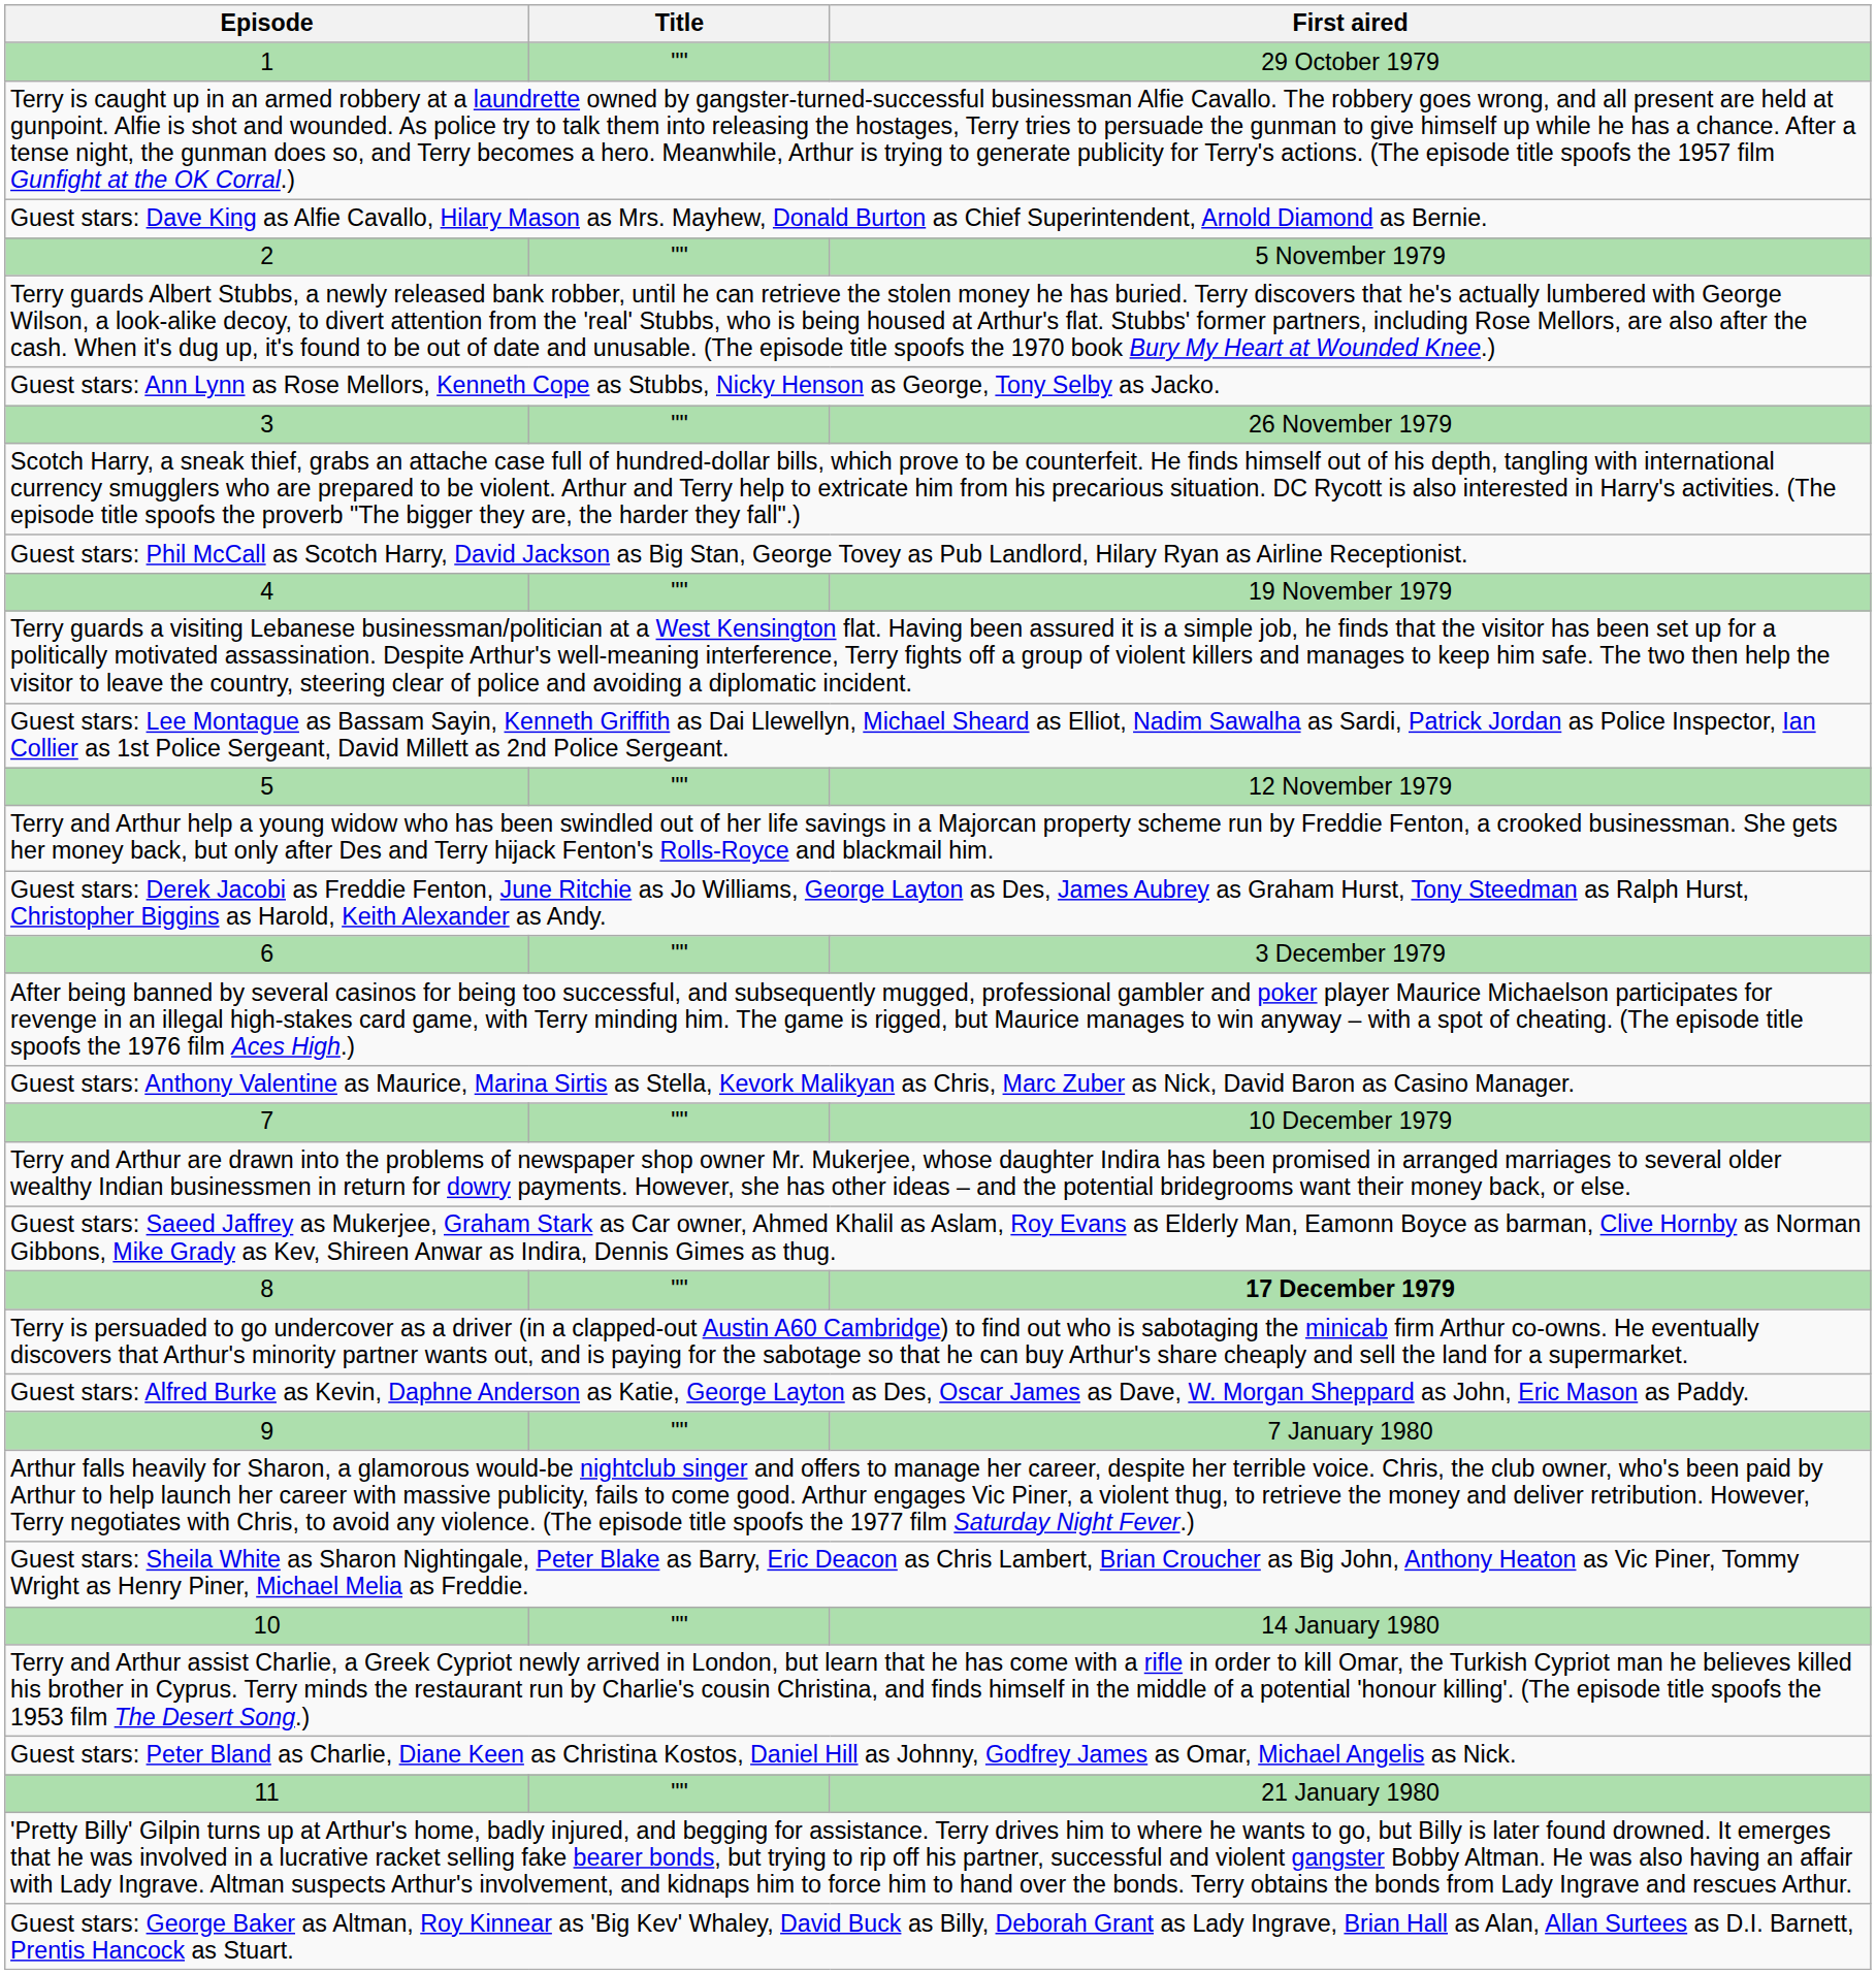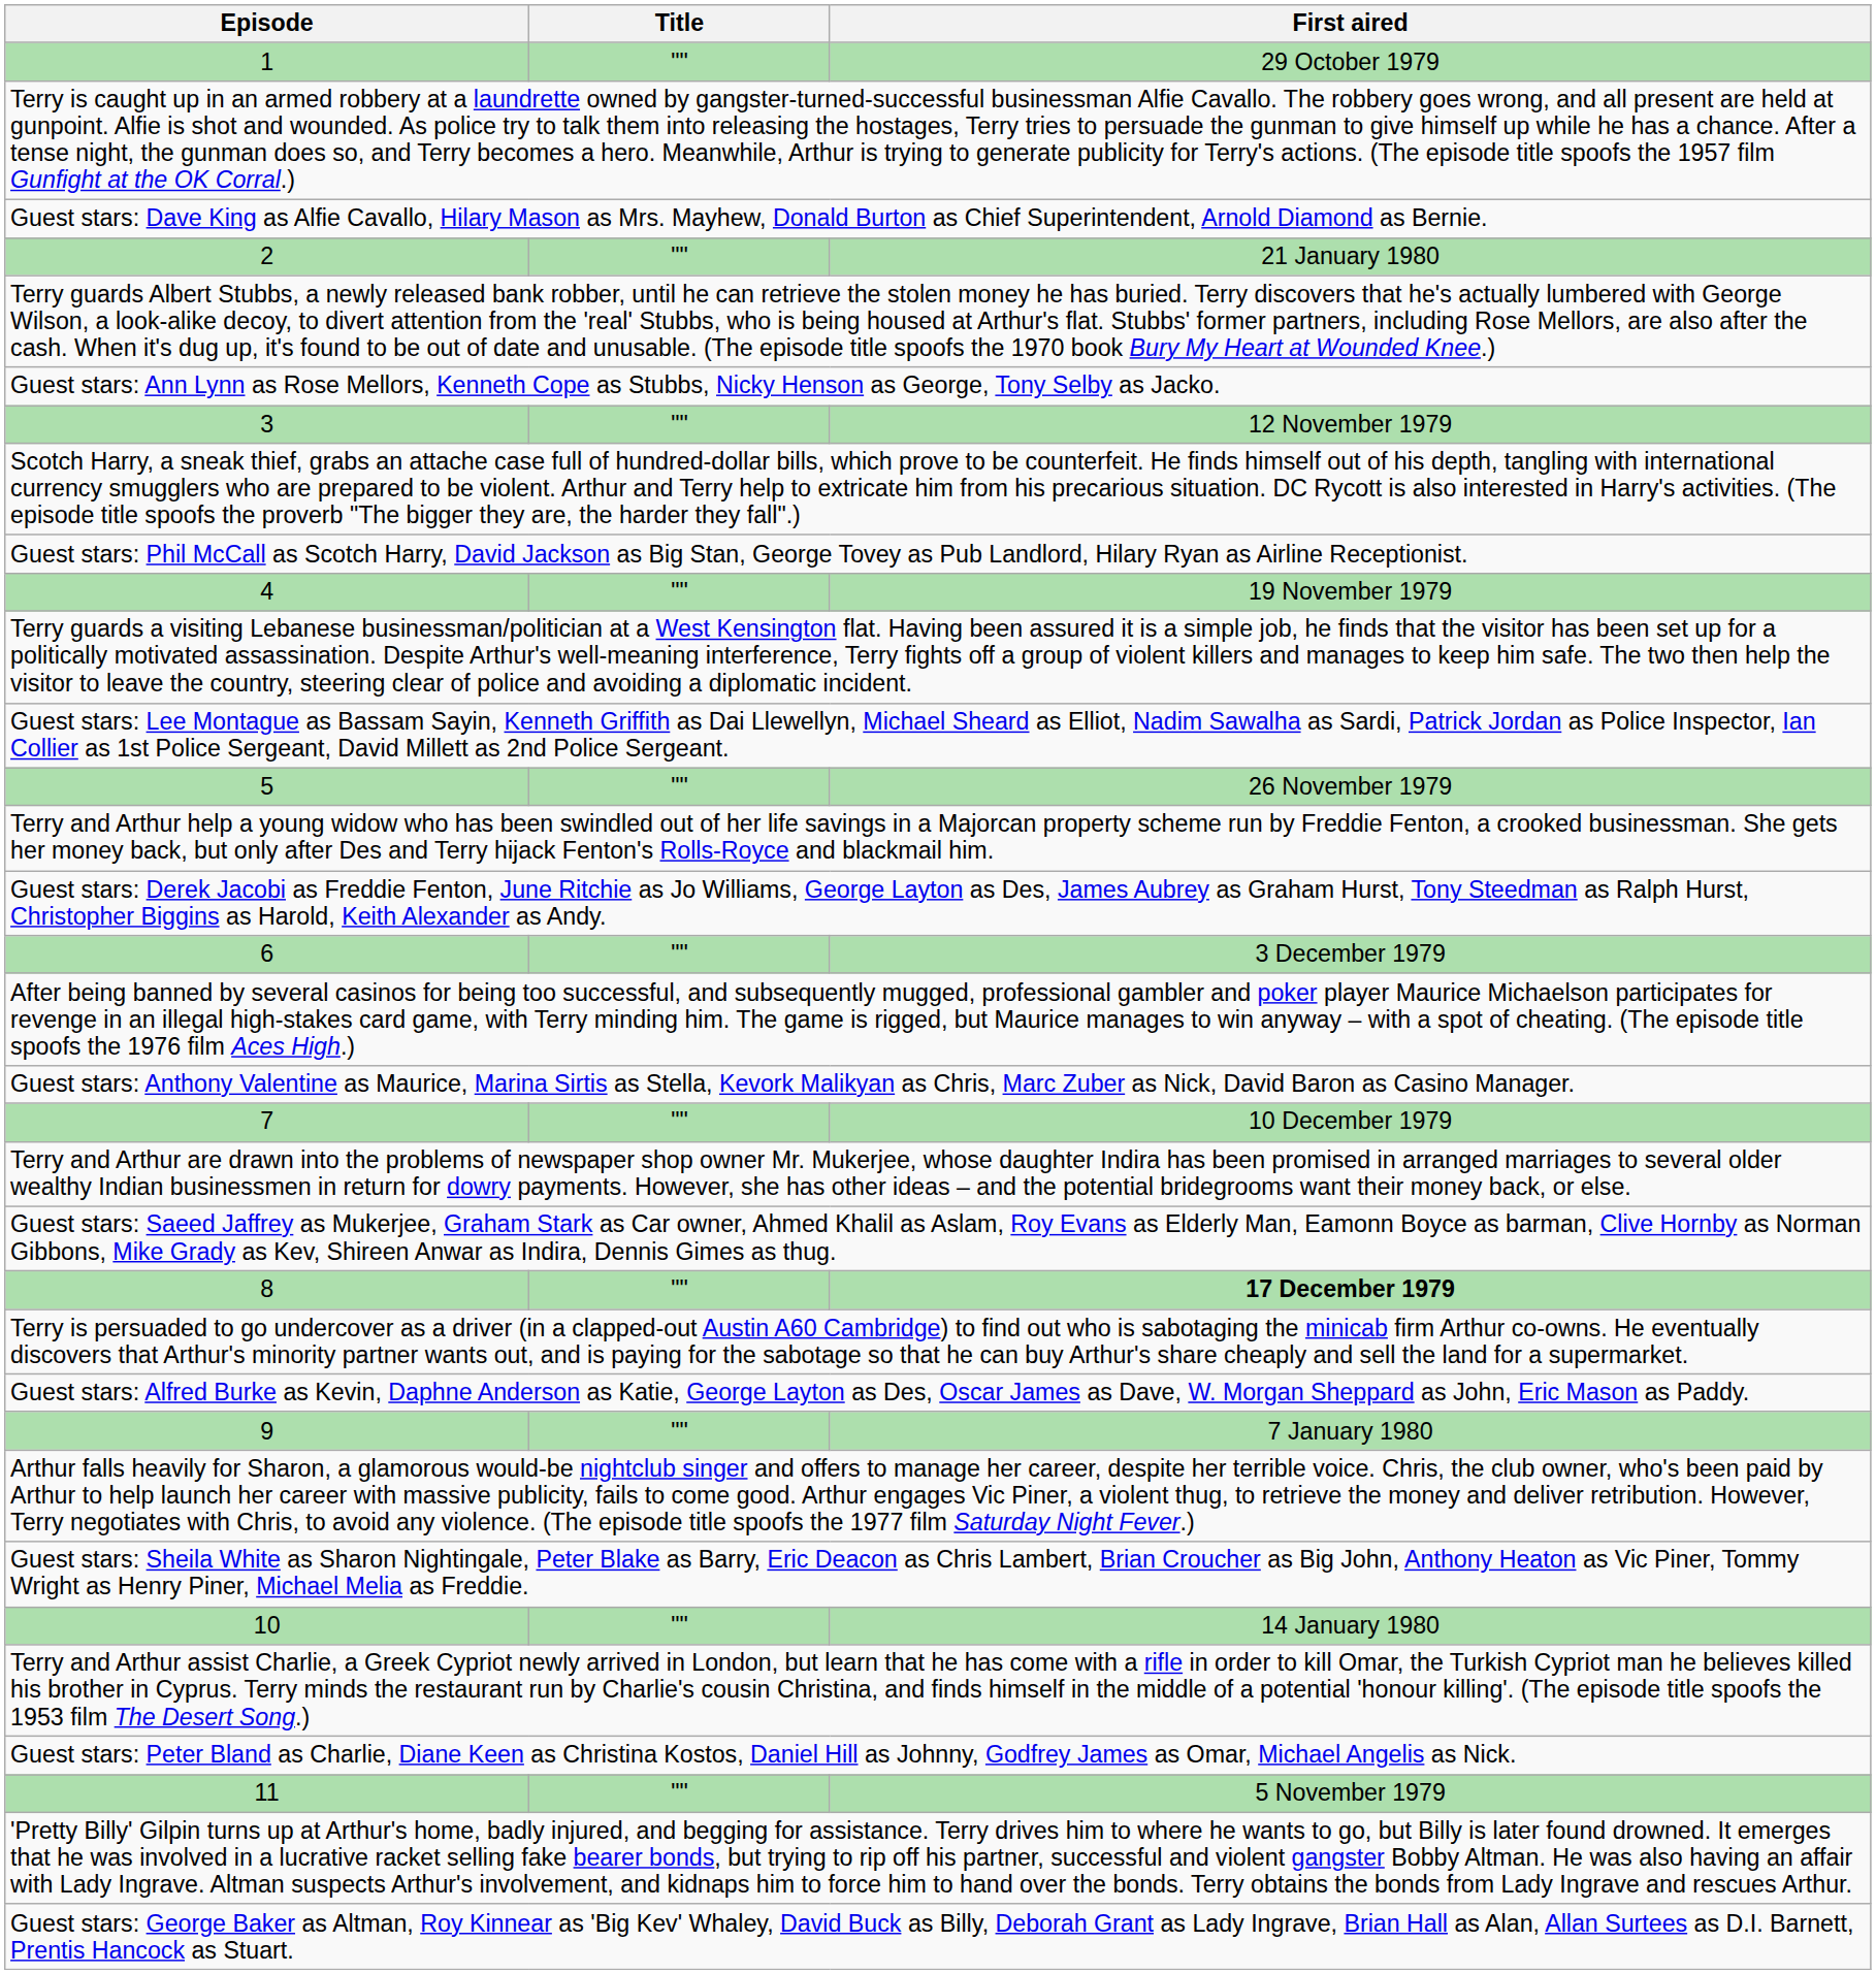2 | First aired: 5 November 1979 -> 21 January 1980
3 | First aired: 26 November 1979 -> 12 November 1979
5 | First aired: 12 November 1979 -> 26 November 1979
11 | First aired: 21 January 1980 -> 5 November 1979
